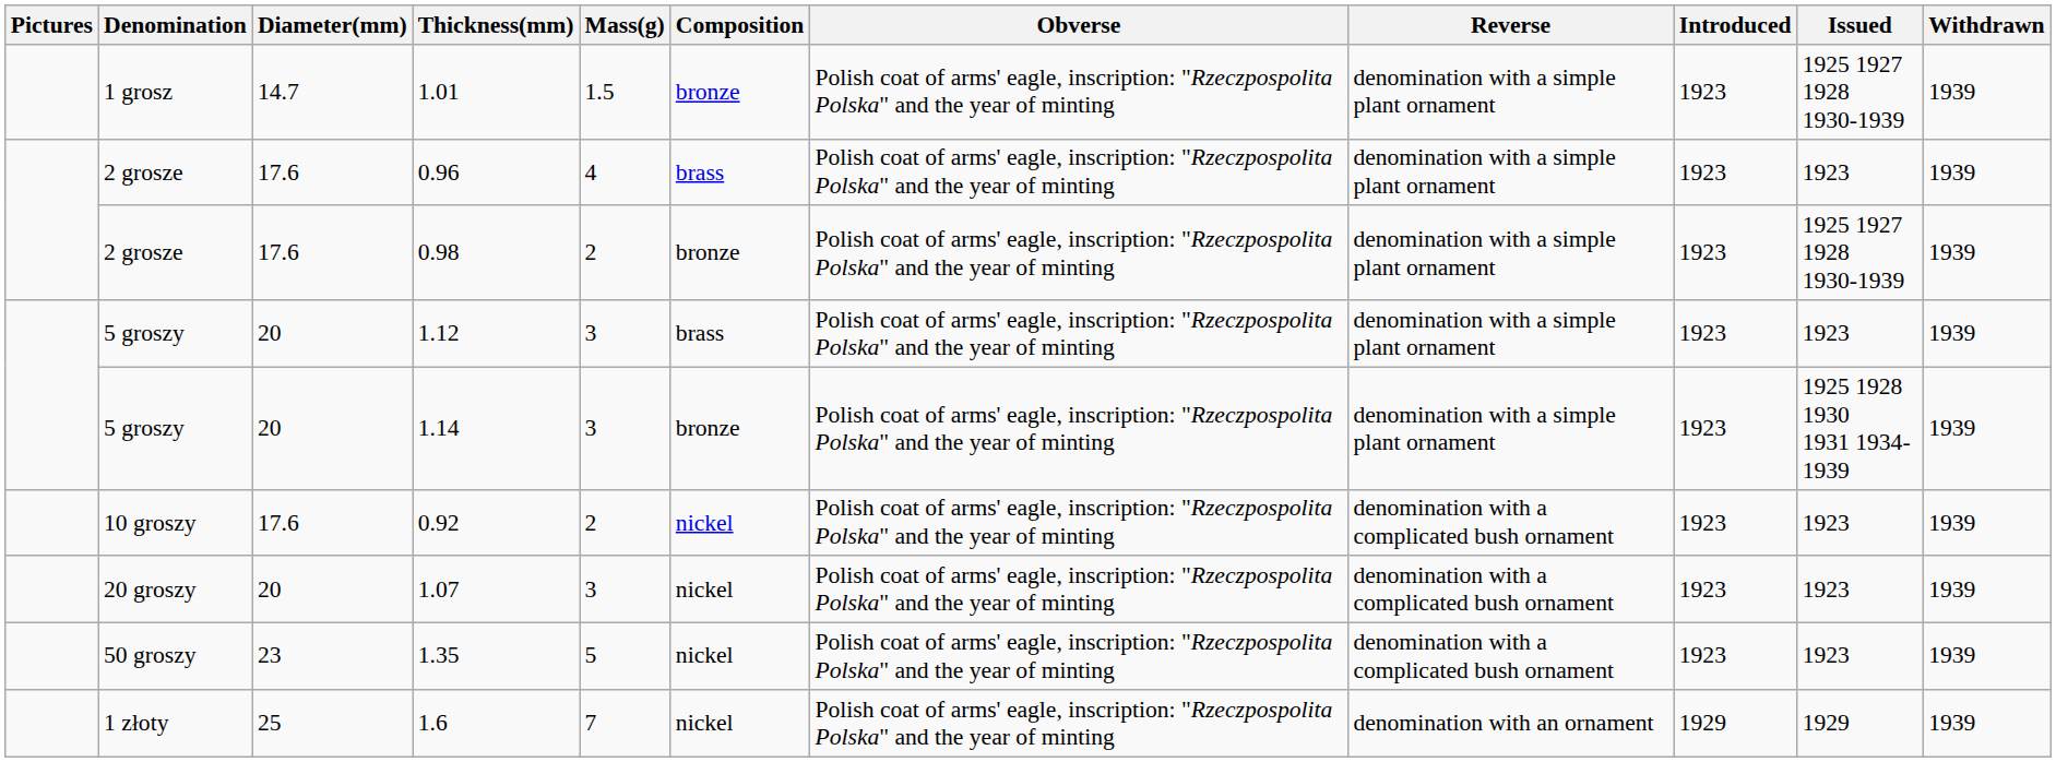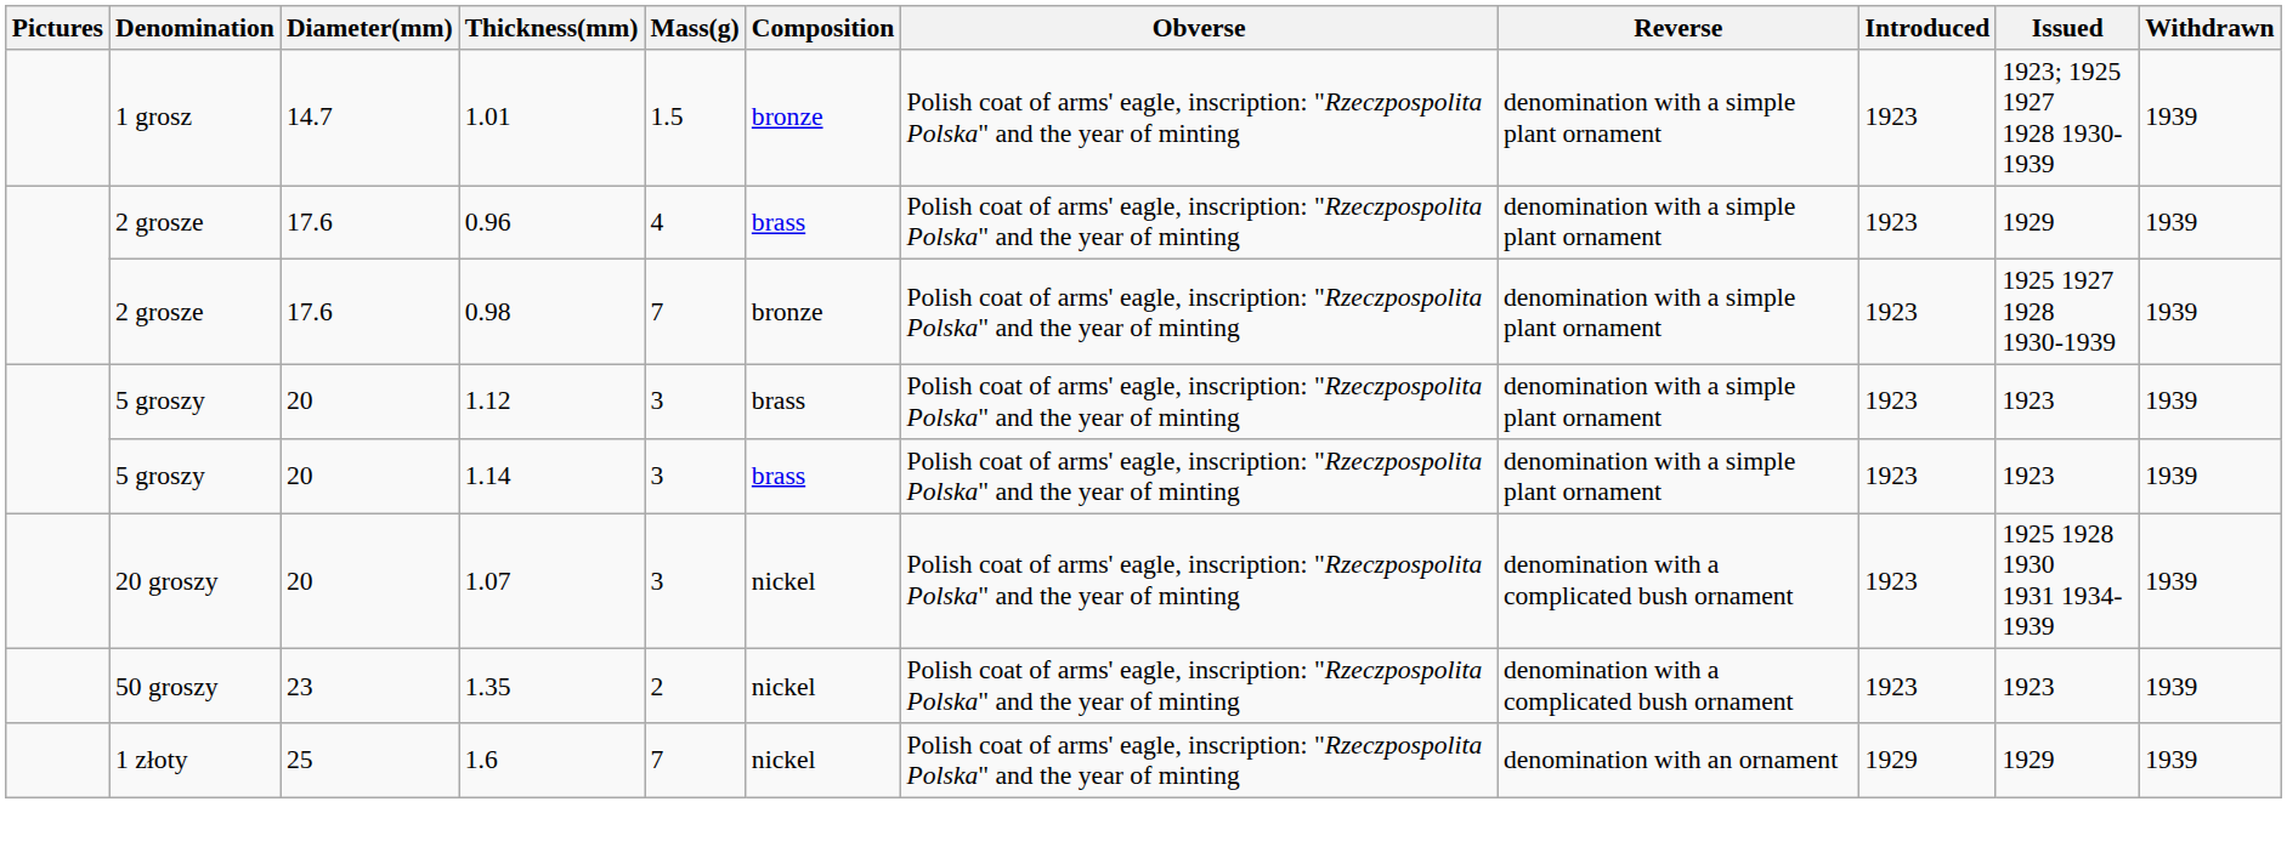1.01 | Issued: 1925 1927 1928 1930-1939 -> 1923; 1925 1927 1928 1930-1939
0.96 | Issued: 1923 -> 1929
0.98 | Mass(g): 2 -> 7
1.14 | Composition: bronze -> brass
1.14 | Issued: 1925 1928 1930 1931 1934-1939 -> 1923
- row: 10 groszy | 17.6 | 0.92 | 2 | nickel | Polish coat of arms' eagle, inscription: "Rzeczpospolita Polska" and the year of minting | denomination with a complicated bush ornament | 1923 | 1923 | 1939
1.07 | Issued: 1923 -> 1925 1928 1930 1931 1934-1939
1.35 | Mass(g): 5 -> 2
